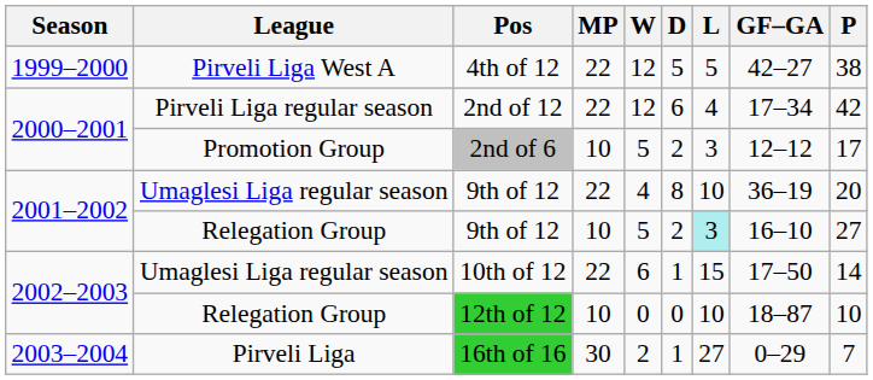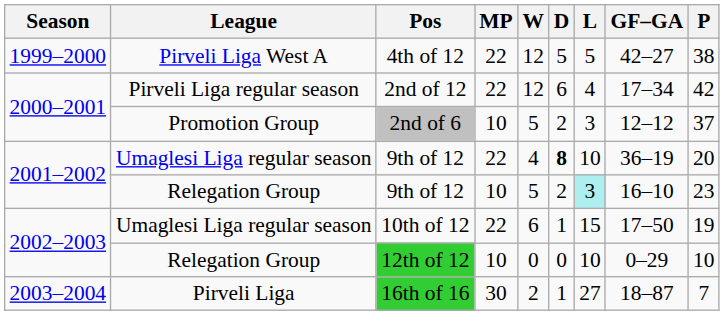2nd of 6 | P: 17 -> 37
Umaglesi Liga regular season / 9th of 12 | D: normal -> bold
Relegation Group / 9th of 12 | P: 27 -> 23
10th of 12 | P: 14 -> 19
12th of 12 | GF–GA: 18–87 -> 0–29
16th of 16 | GF–GA: 0–29 -> 18–87
